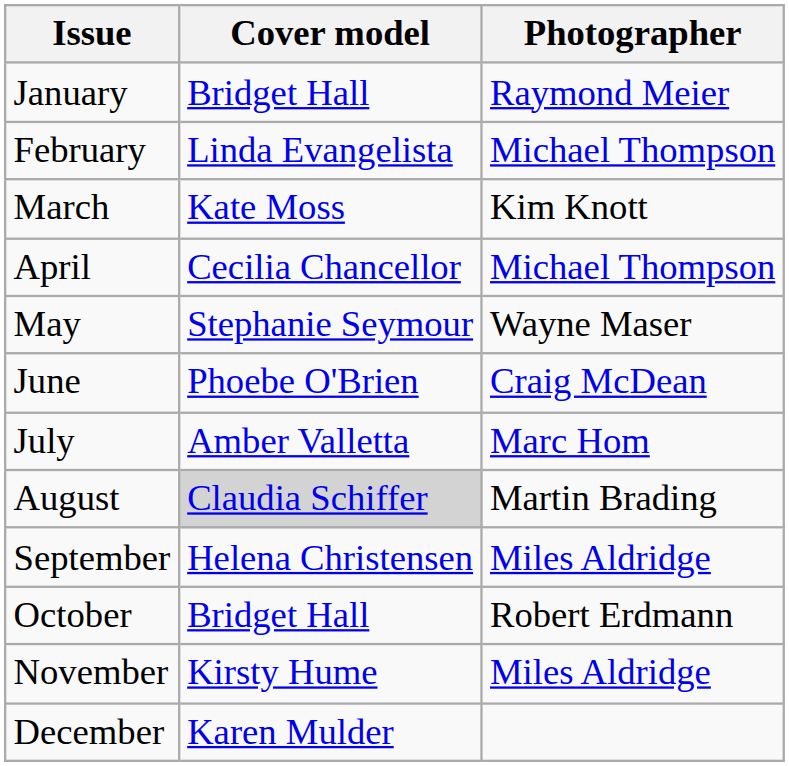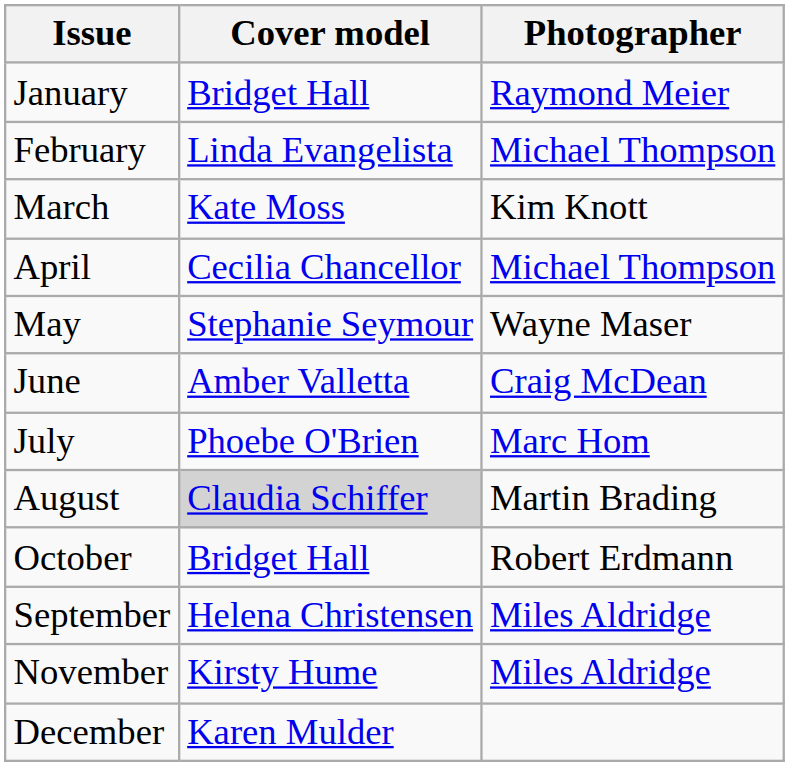June | Cover model: Phoebe O'Brien -> Amber Valletta
July | Cover model: Amber Valletta -> Phoebe O'Brien
rows swapped: September <-> October
